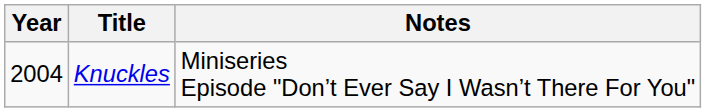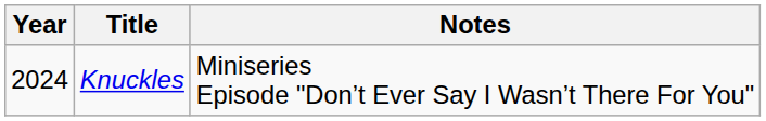Knuckles | Year: 2004 -> 2024
